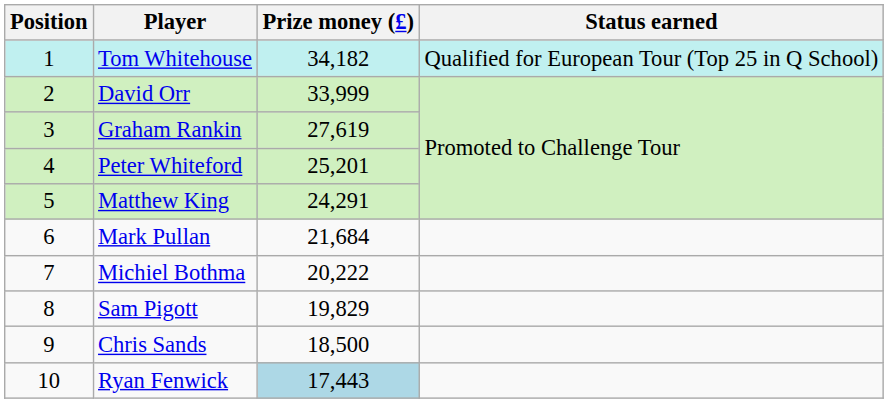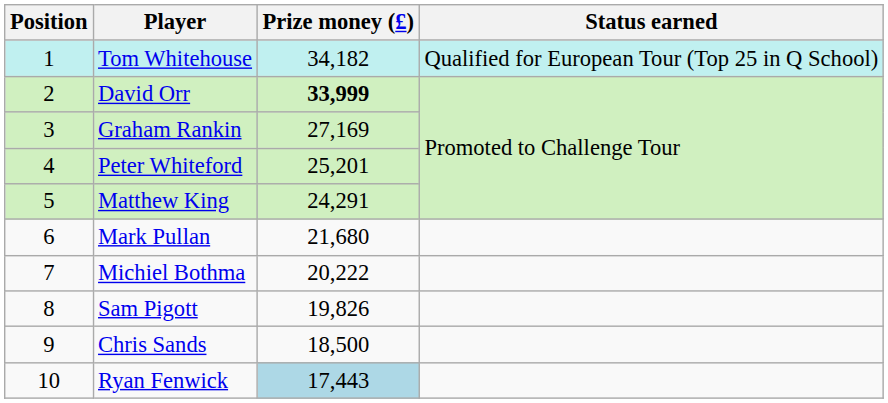David Orr | Prize money (£): normal -> bold
Graham Rankin | Prize money (£): 27,619 -> 27,169
Mark Pullan | Prize money (£): 21,684 -> 21,680
Sam Pigott | Prize money (£): 19,829 -> 19,826
